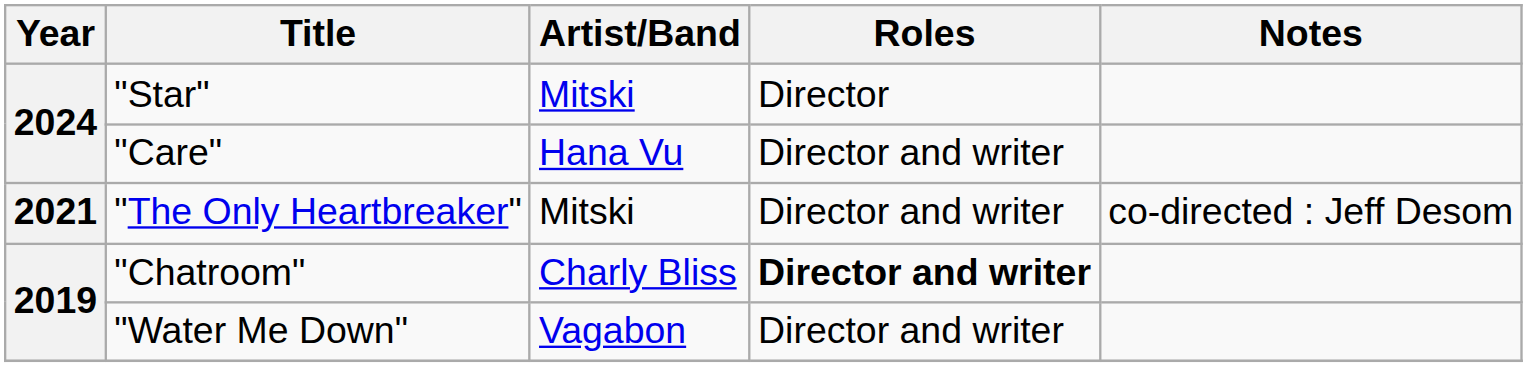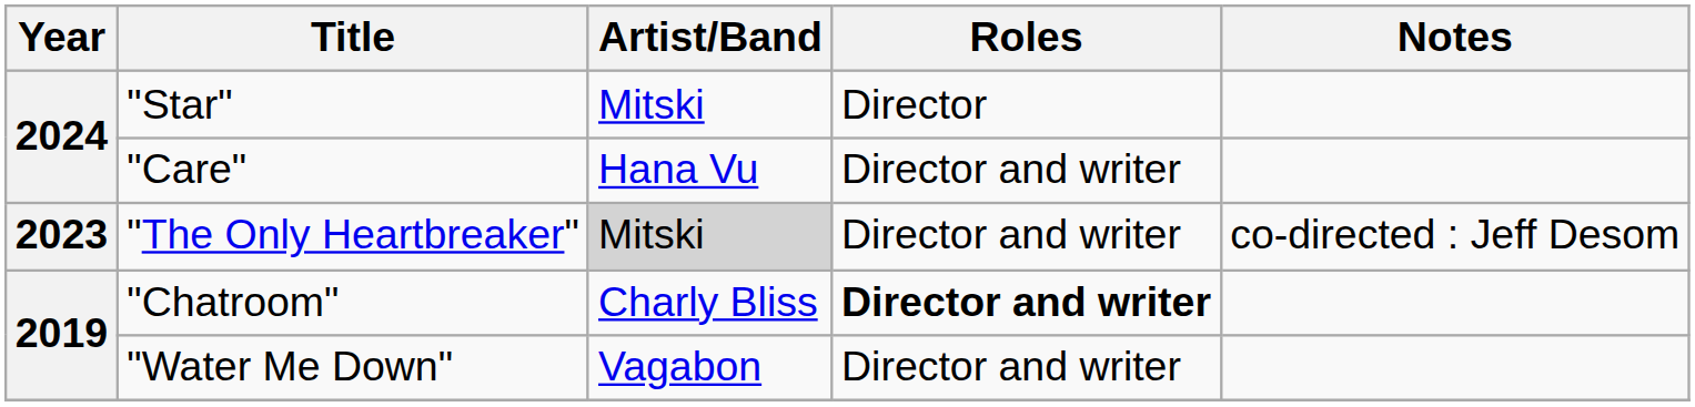"The Only Heartbreaker" | Year: 2021 -> 2023
"The Only Heartbreaker" | Artist/Band: no background -> lightgrey background
